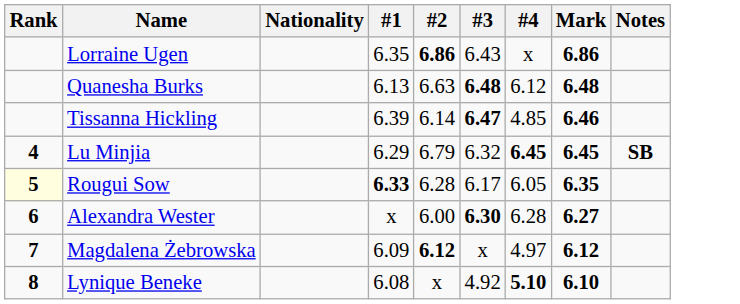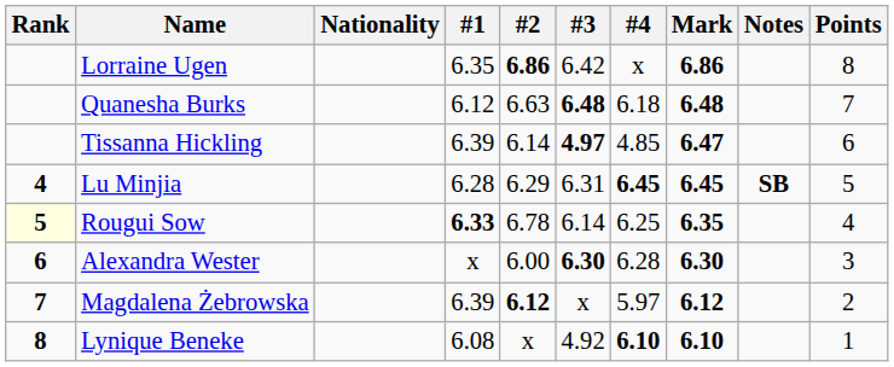+ column: Points | 8 | 7 | 6 | 5 | 4 | 3 | 2 | 1
Lorraine Ugen | #3: 6.43 -> 6.42
Quanesha Burks | #1: 6.13 -> 6.12
Quanesha Burks | #4: 6.12 -> 6.18
Tissanna Hickling | #3: 6.47 -> 4.97
Tissanna Hickling | Mark: 6.46 -> 6.47
Lu Minjia | #1: 6.29 -> 6.28
Lu Minjia | #2: 6.79 -> 6.29
Lu Minjia | #3: 6.32 -> 6.31
Rougui Sow | #2: 6.28 -> 6.78
Rougui Sow | #3: 6.17 -> 6.14
Rougui Sow | #4: 6.05 -> 6.25
Alexandra Wester | Mark: 6.27 -> 6.30
Magdalena Żebrowska | #1: 6.09 -> 6.39
Magdalena Żebrowska | #4: 4.97 -> 5.97
Lynique Beneke | #4: 5.10 -> 6.10
